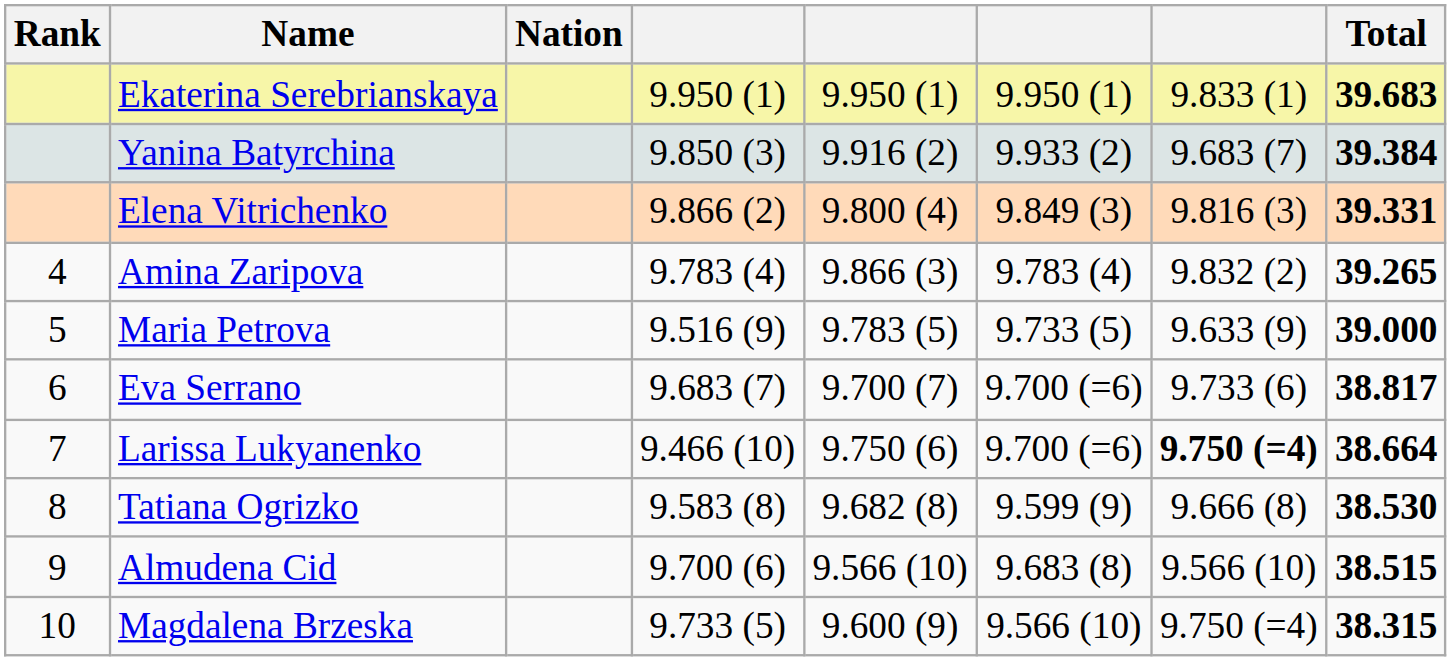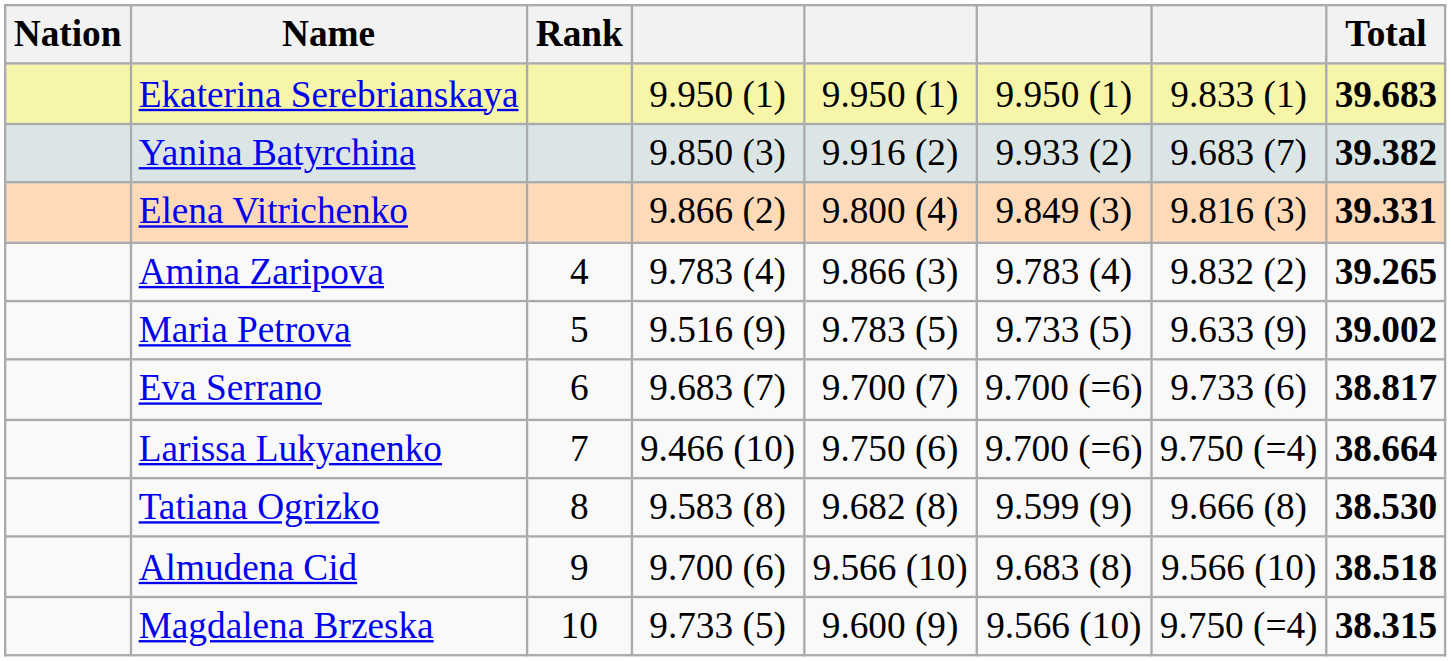columns swapped: Rank <-> Nation
Yanina Batyrchina | Total: 39.384 -> 39.382
Maria Petrova | Total: 39.000 -> 39.002
Larissa Lukyanenko | column 7: bold -> normal
Almudena Cid | Total: 38.515 -> 38.518
